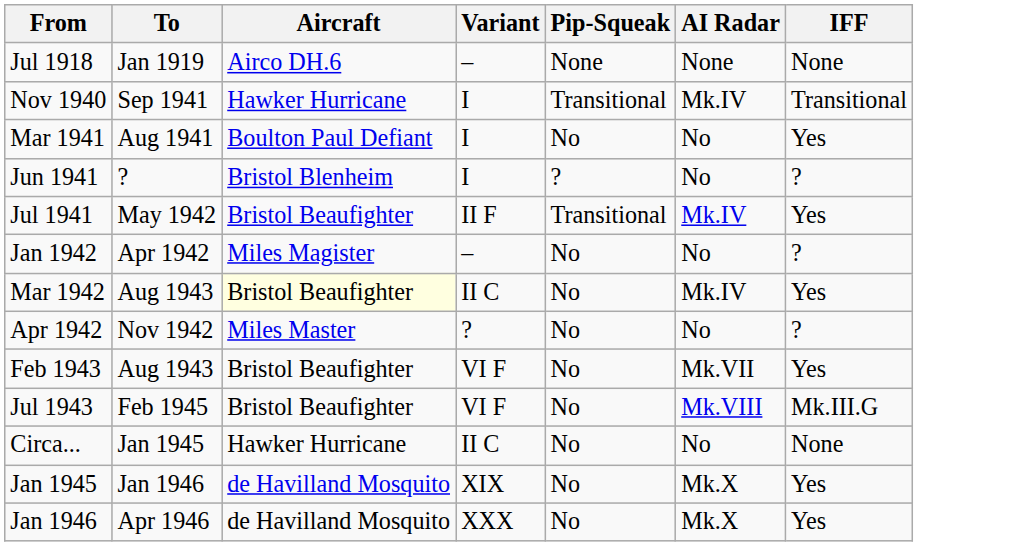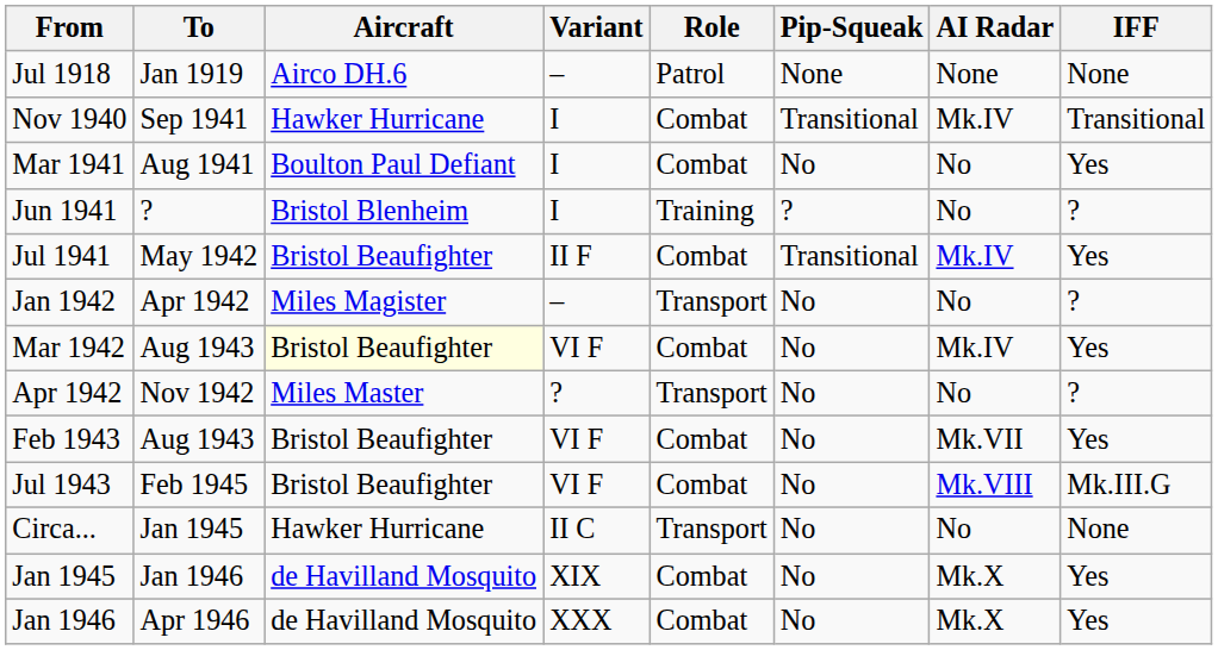+ column: Role | Patrol | Combat | Combat | Training | Combat | Transport | Combat | Transport | Combat | Combat | Transport | Combat | Combat
Mar 1942 | Variant: II C -> VI F
